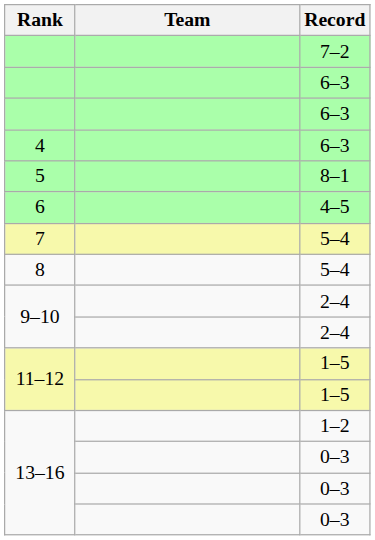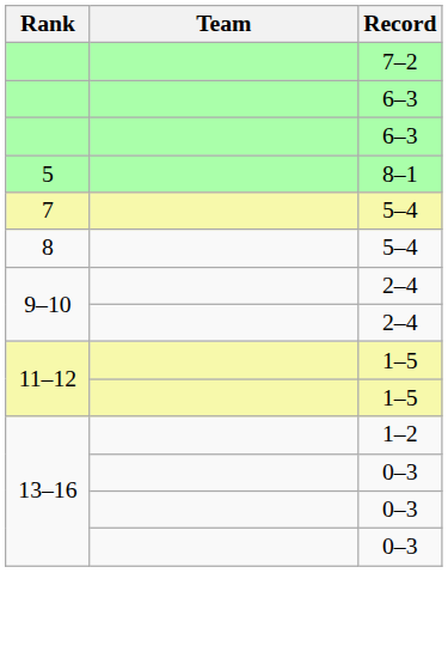- row: 4 | 6–3
- row: 6 | 4–5
